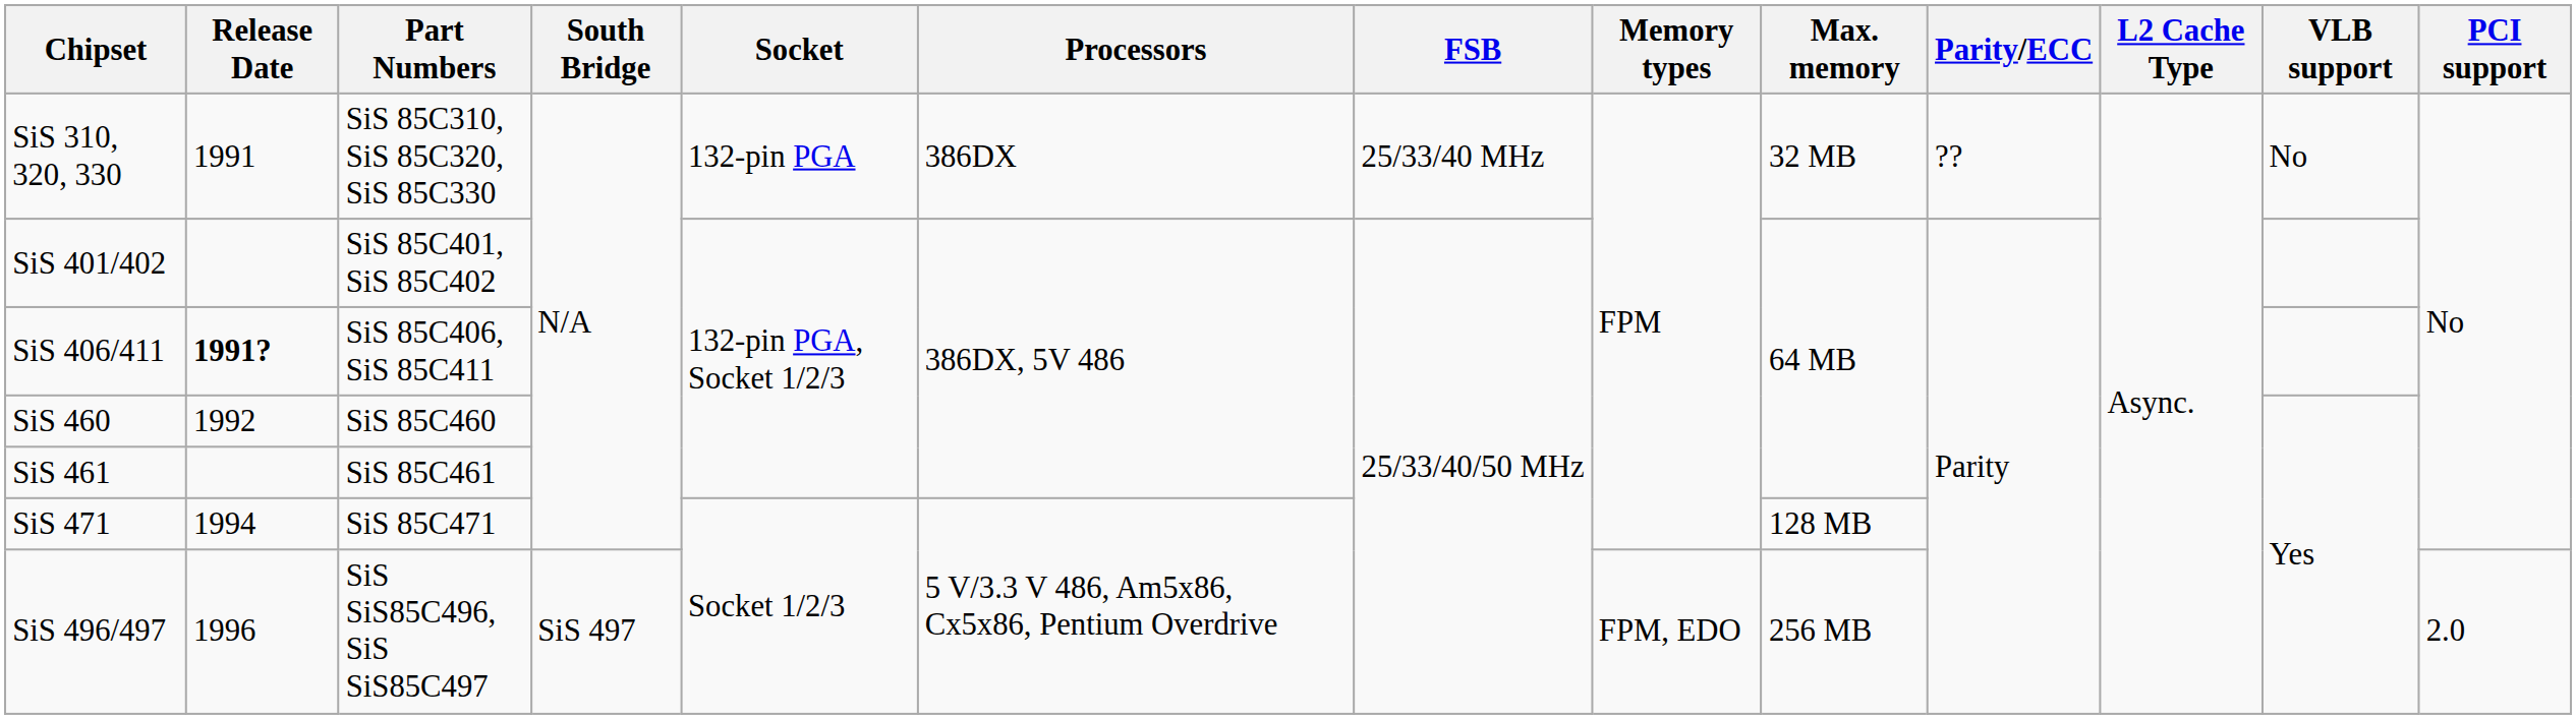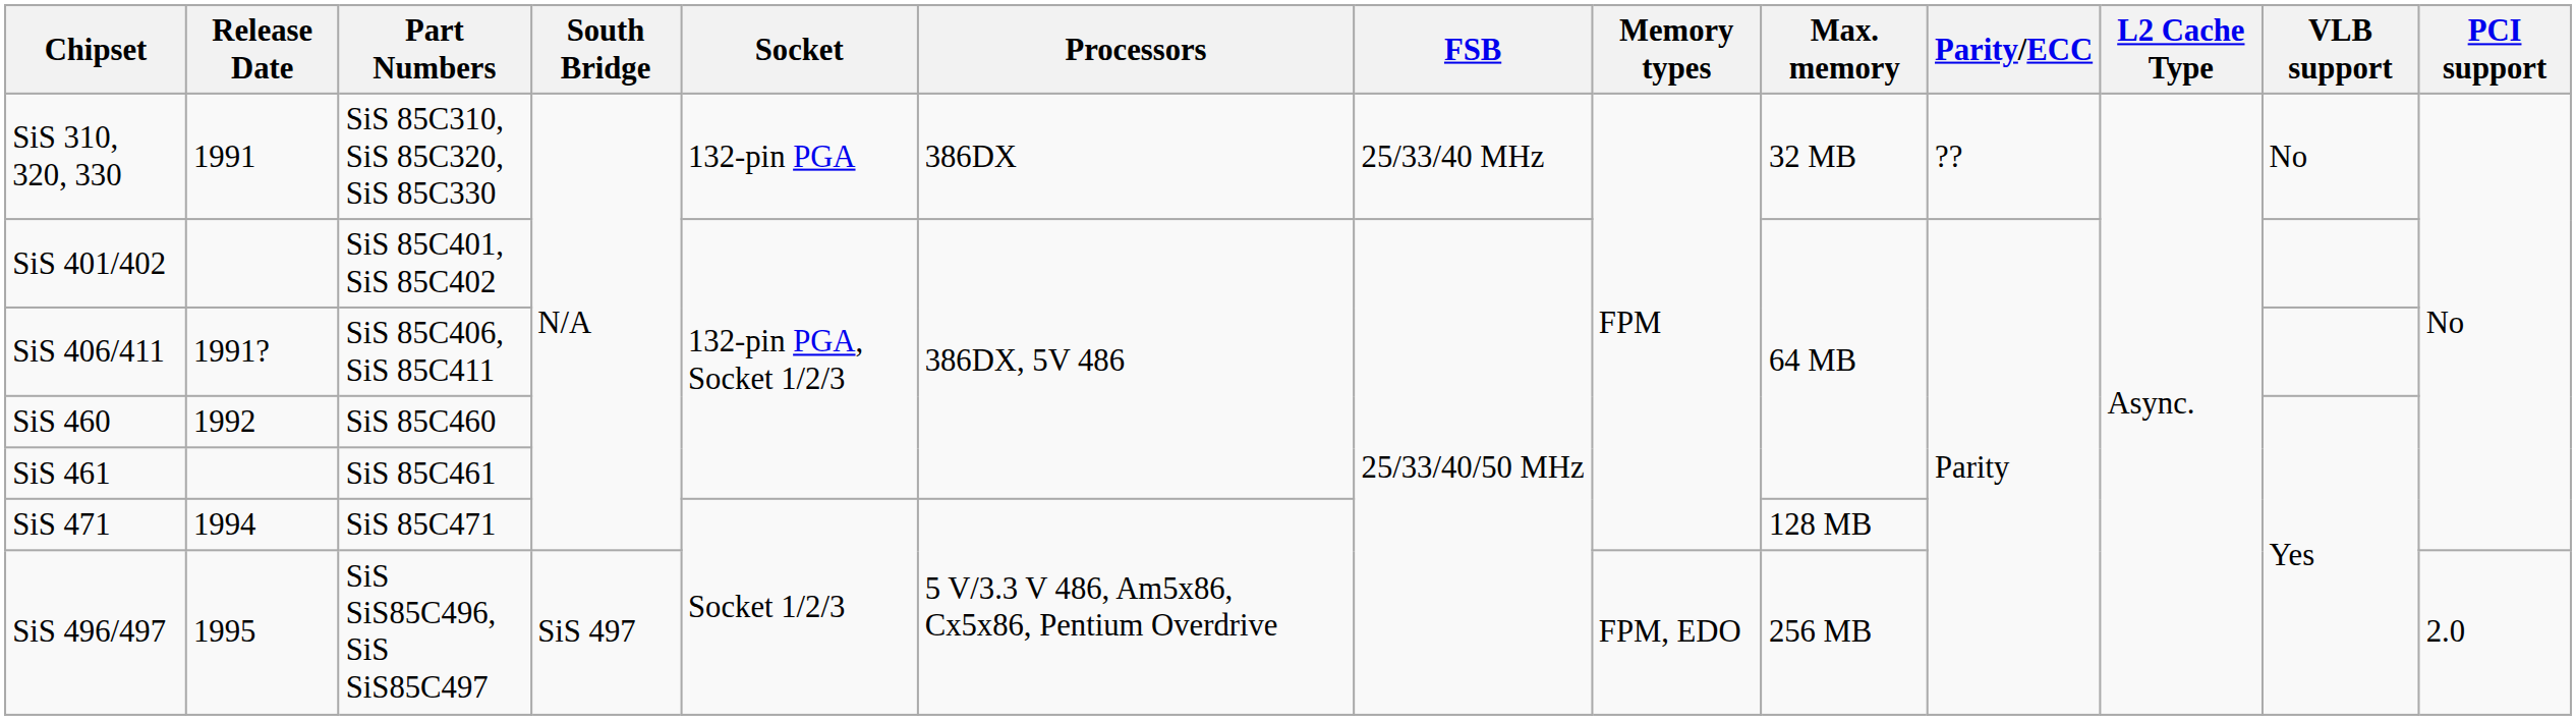SiS 406/411 | Release Date: bold -> normal
SiS 496/497 | Release Date: 1996 -> 1995
